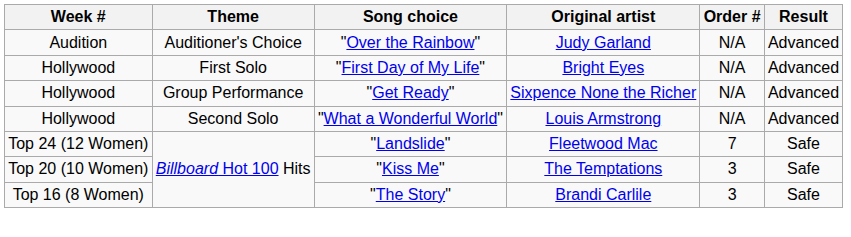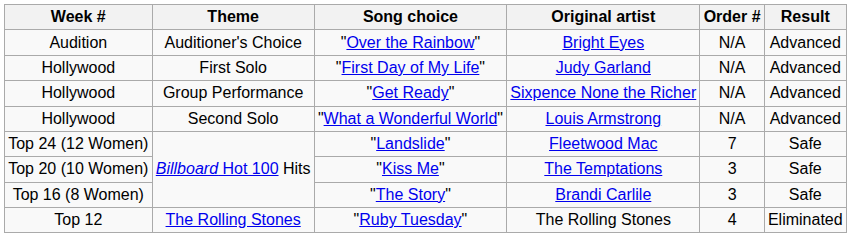"Over the Rainbow" | Original artist: Judy Garland -> Bright Eyes
"First Day of My Life" | Original artist: Bright Eyes -> Judy Garland
+ row: Top 12 | The Rolling Stones | "Ruby Tuesday" | The Rolling Stones | 4 | Eliminated
